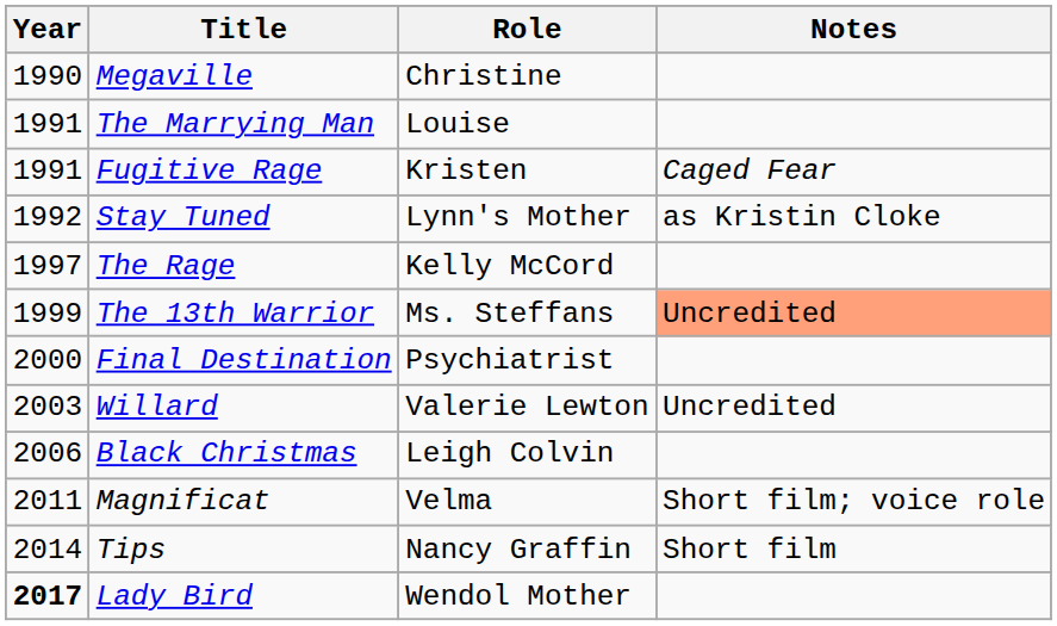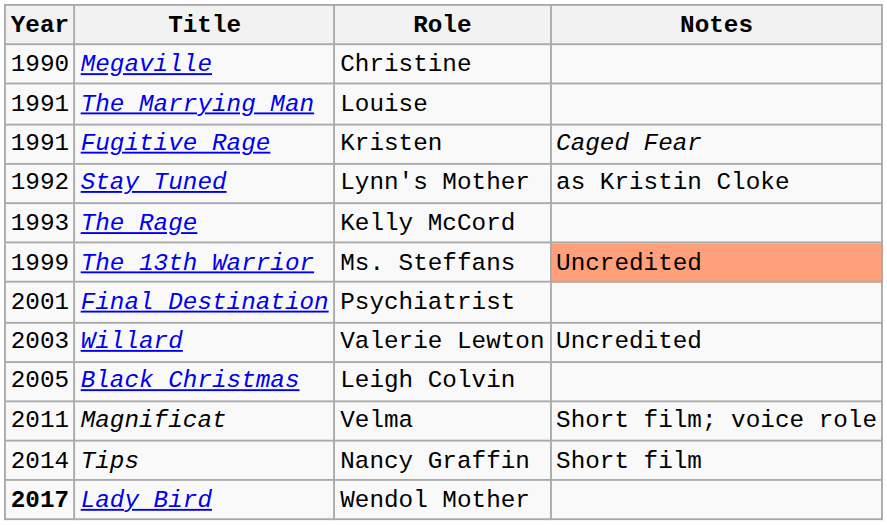The Rage | Year: 1997 -> 1993
Final Destination | Year: 2000 -> 2001
Black Christmas | Year: 2006 -> 2005
